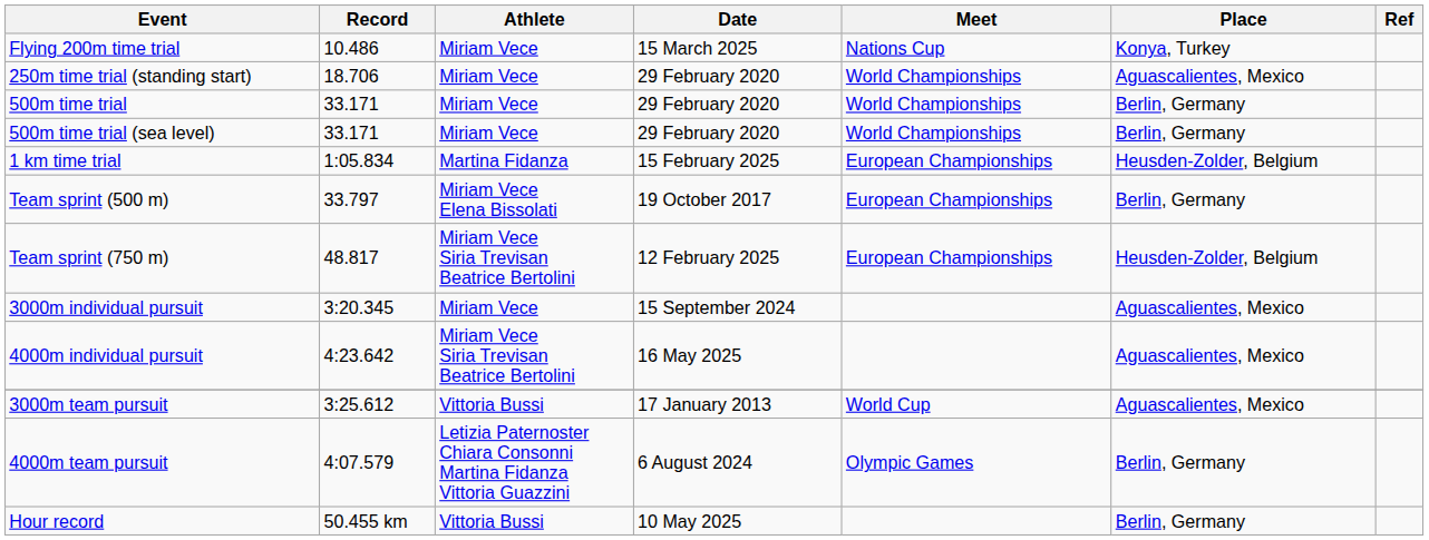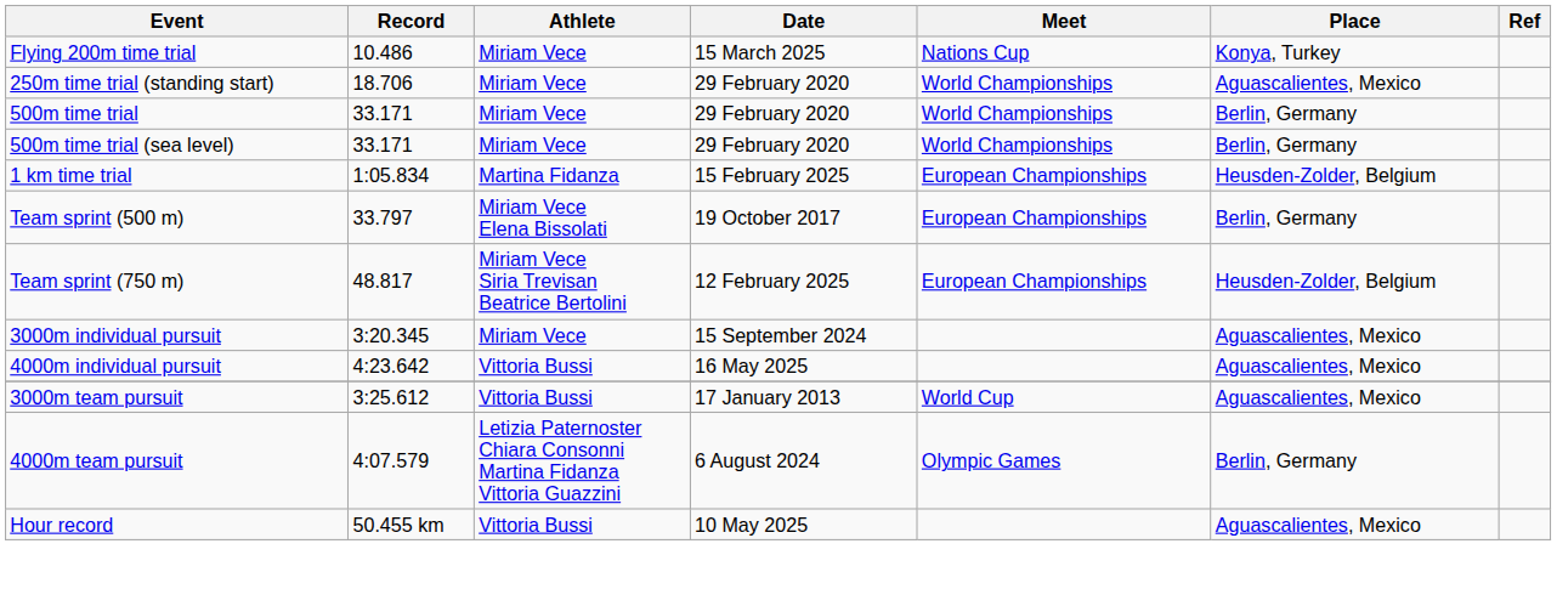4000m individual pursuit | Athlete: Miriam Vece Siria Trevisan Beatrice Bertolini -> Vittoria Bussi
Hour record | Place: Berlin, Germany -> Aguascalientes, Mexico
